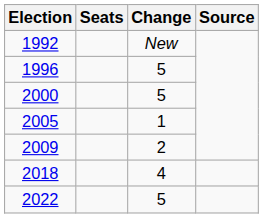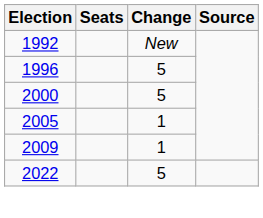2009 | Change: 2 -> 1
- row: 2018 | 4
